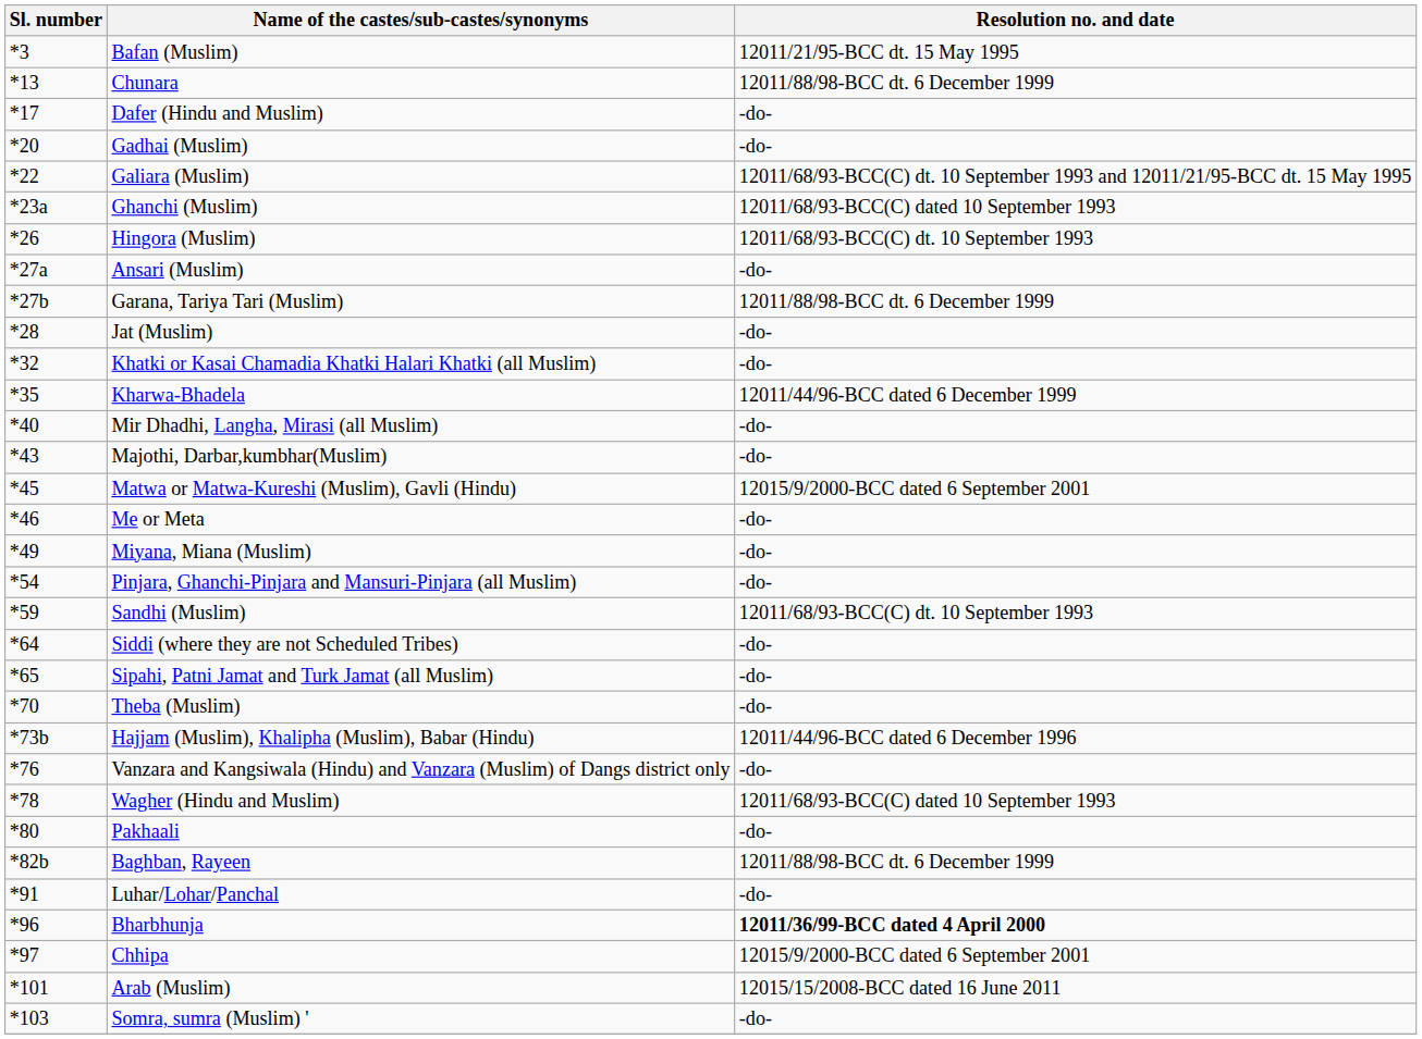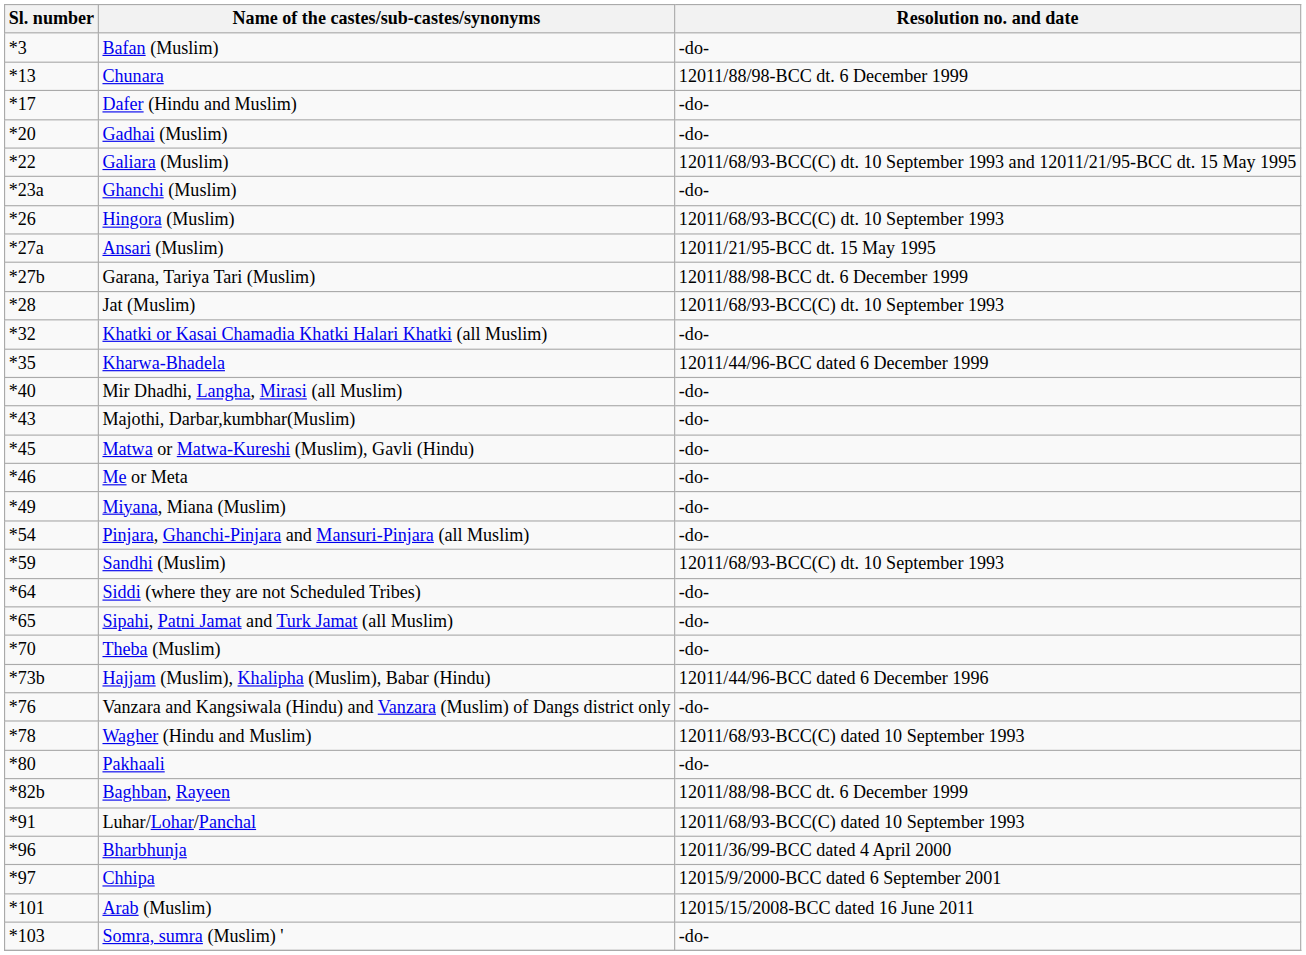Bafan (Muslim) | Resolution no. and date: 12011/21/95-BCC dt. 15 May 1995 -> -do-
Ghanchi (Muslim) | Resolution no. and date: 12011/68/93-BCC(C) dated 10 September 1993 -> -do-
Ansari (Muslim) | Resolution no. and date: -do- -> 12011/21/95-BCC dt. 15 May 1995
Jat (Muslim) | Resolution no. and date: -do- -> 12011/68/93-BCC(C) dt. 10 September 1993
Matwa or Matwa-Kureshi (Muslim), Gavli (Hindu) | Resolution no. and date: 12015/9/2000-BCC dated 6 September 2001 -> -do-
Luhar/Lohar/Panchal | Resolution no. and date: -do- -> 12011/68/93-BCC(C) dated 10 September 1993
Bharbhunja | Resolution no. and date: bold -> normal
